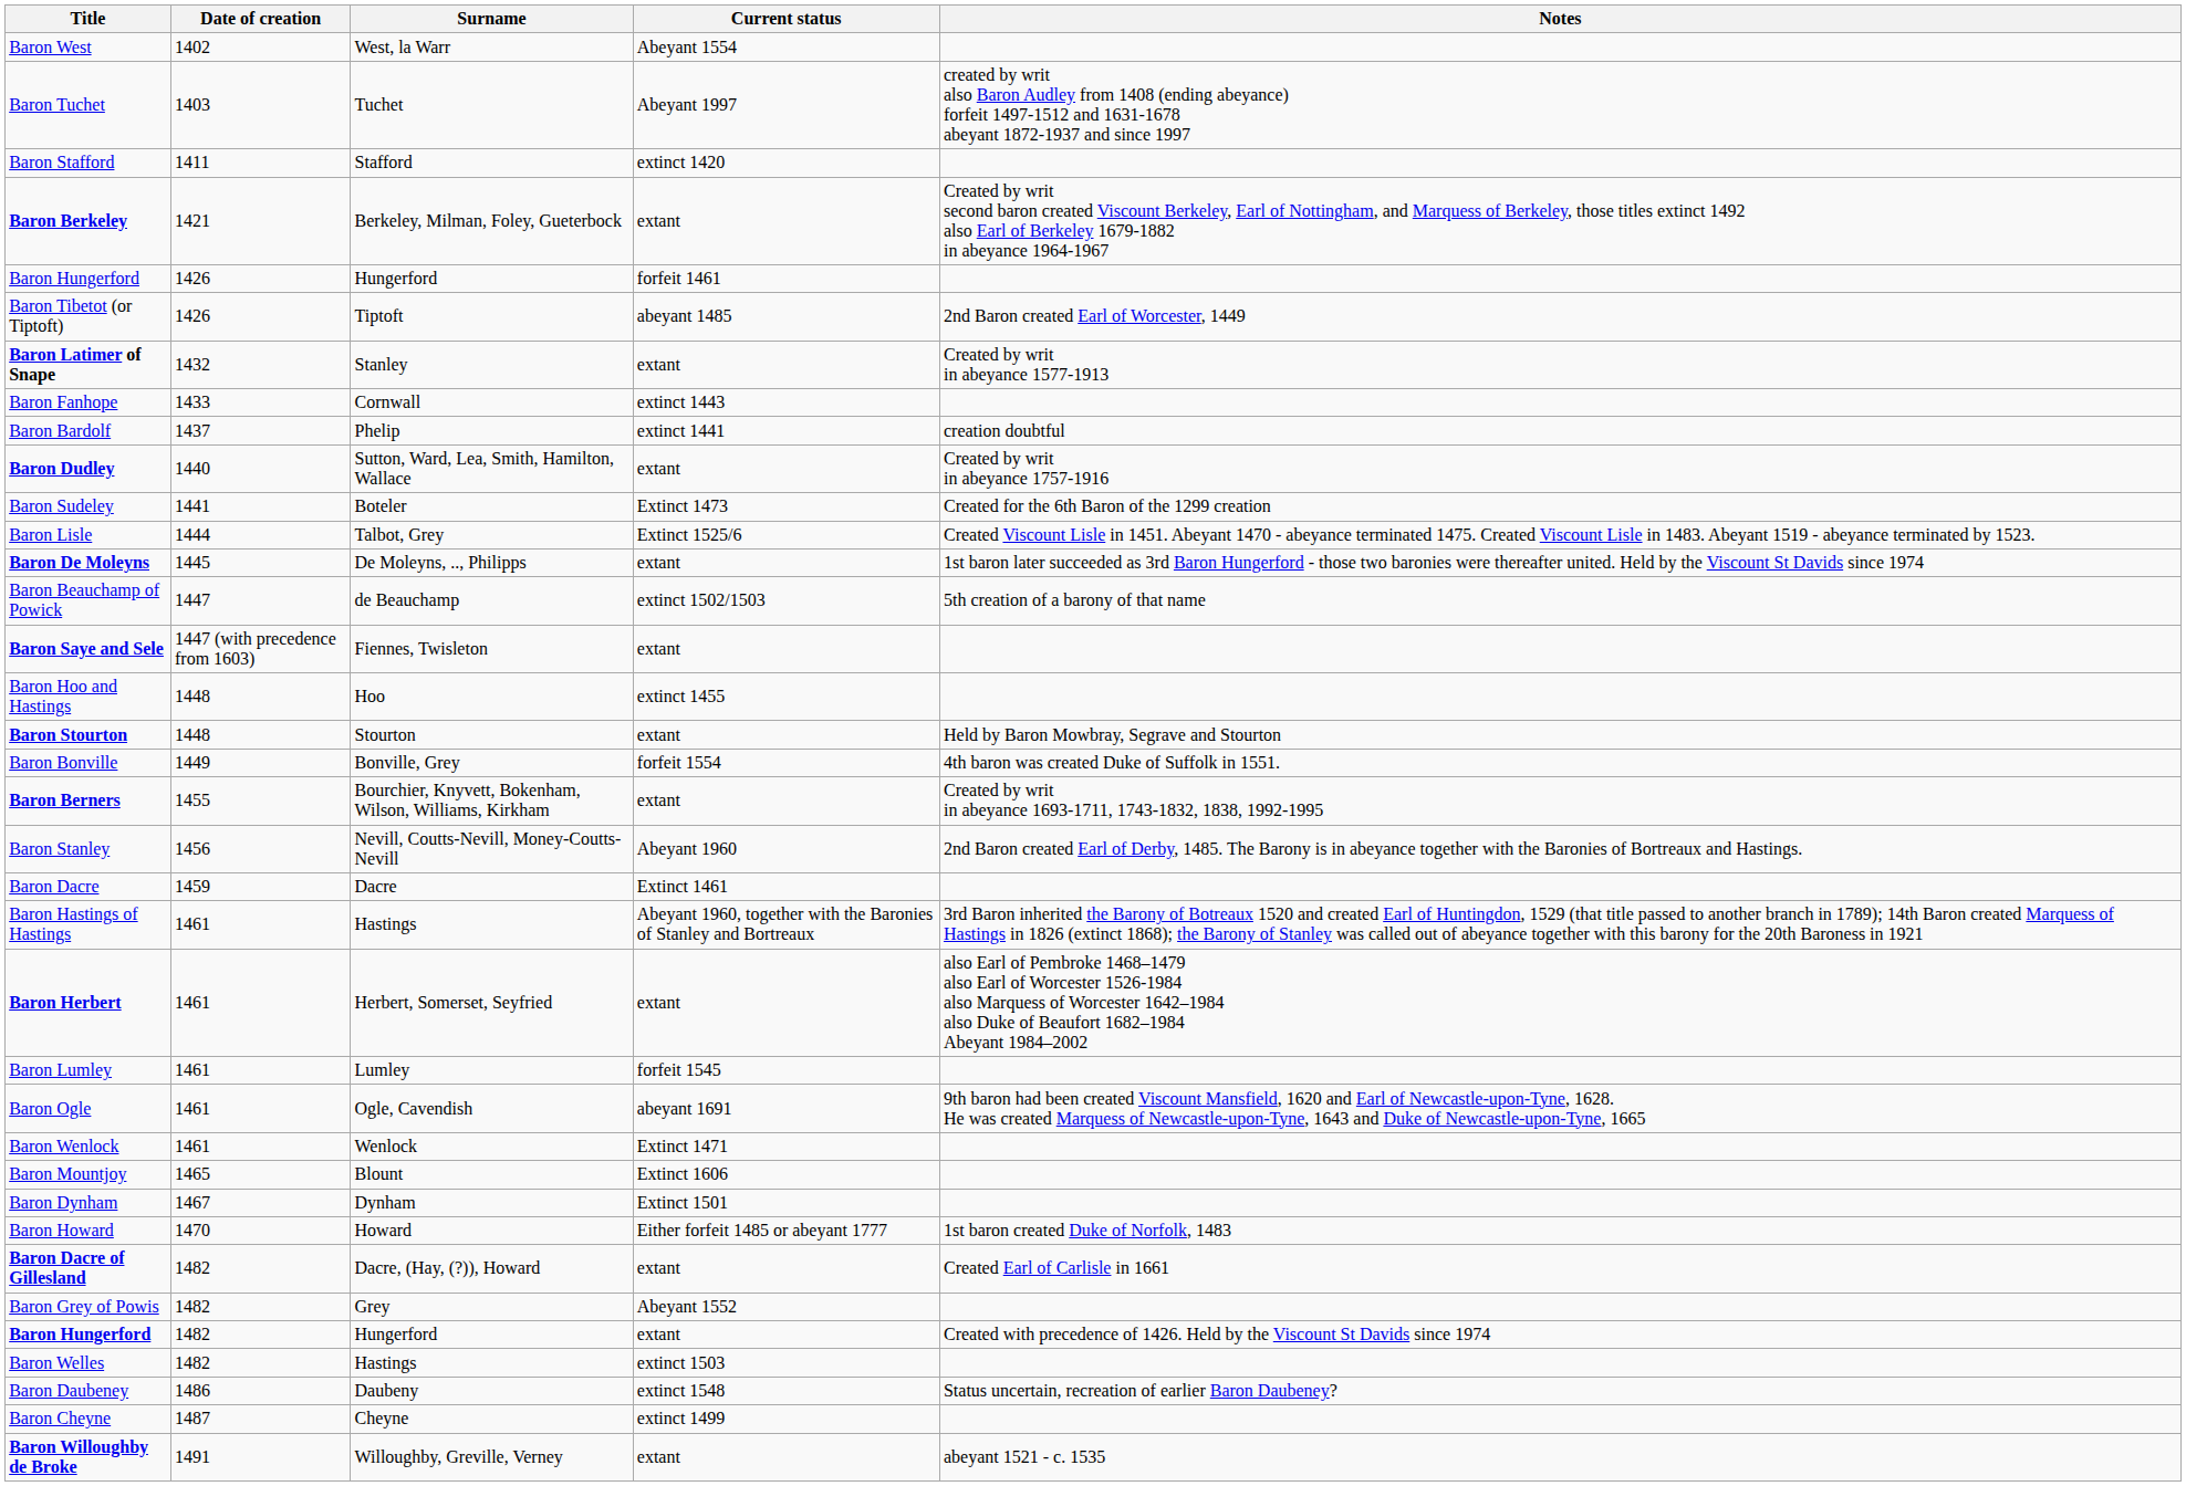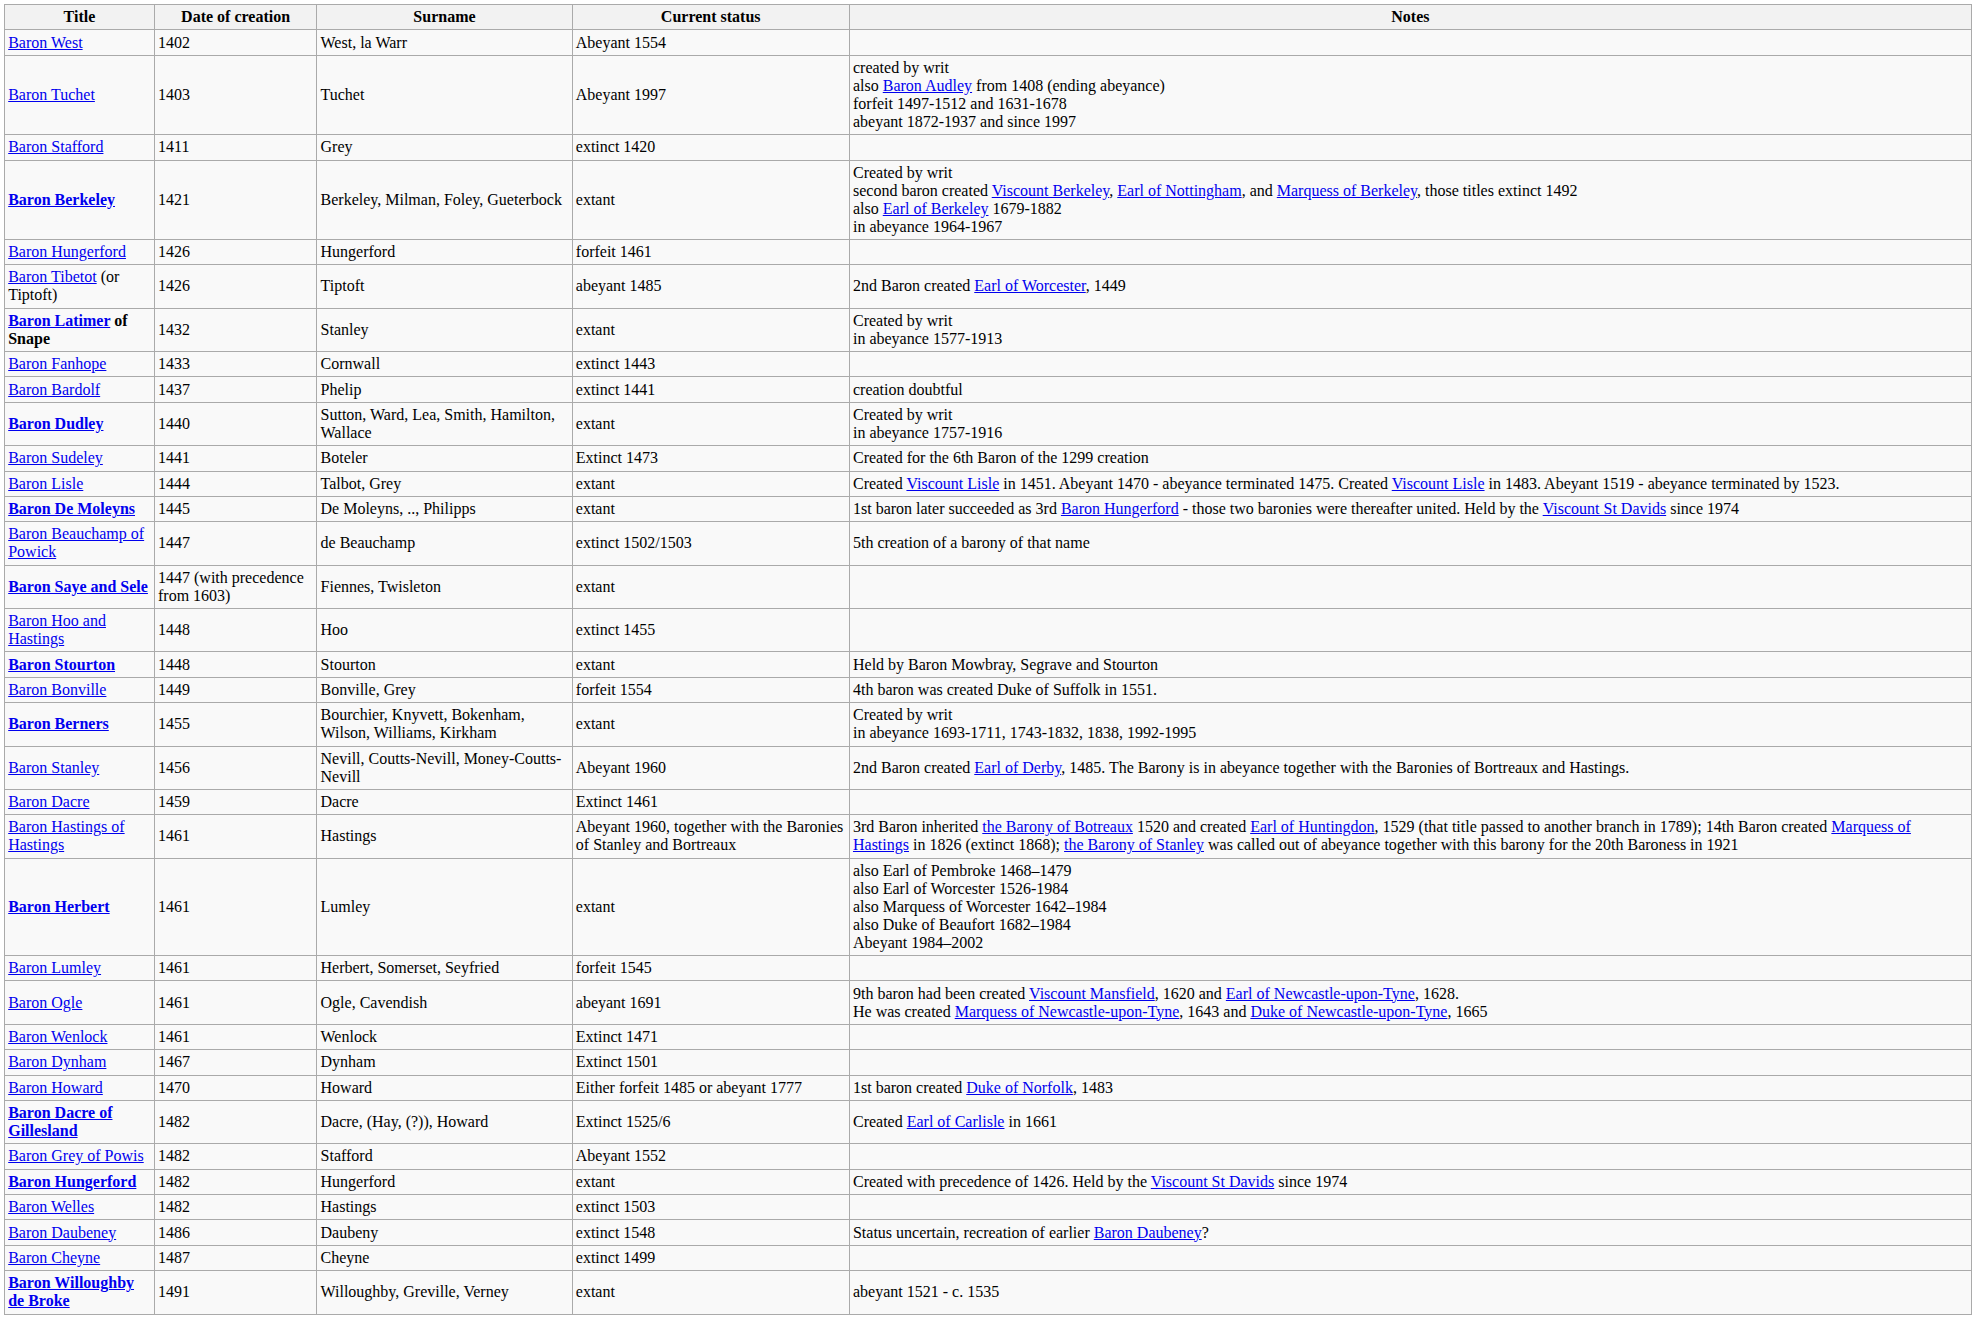Baron Stafford | Surname: Stafford -> Grey
Baron Lisle | Current status: Extinct 1525/6 -> extant
Baron Herbert | Surname: Herbert, Somerset, Seyfried -> Lumley
Baron Lumley | Surname: Lumley -> Herbert, Somerset, Seyfried
- row: Baron Mountjoy | 1465 | Blount | Extinct 1606
Baron Dacre of Gillesland | Current status: extant -> Extinct 1525/6
Baron Grey of Powis | Surname: Grey -> Stafford
